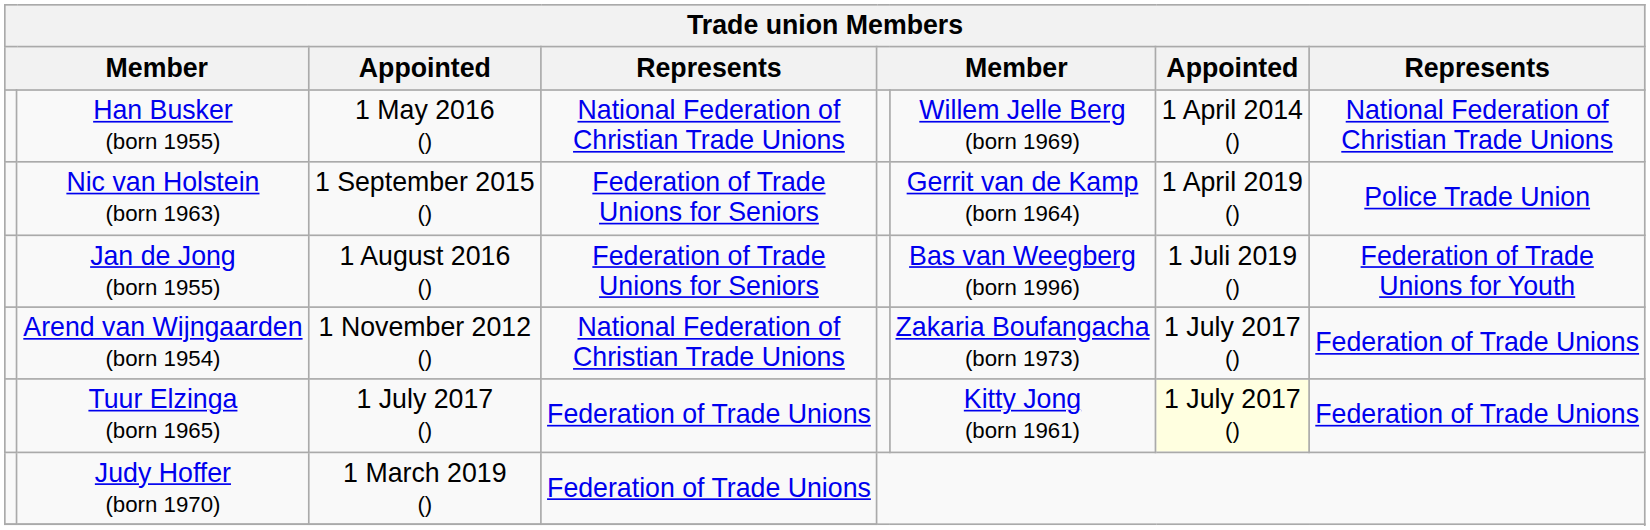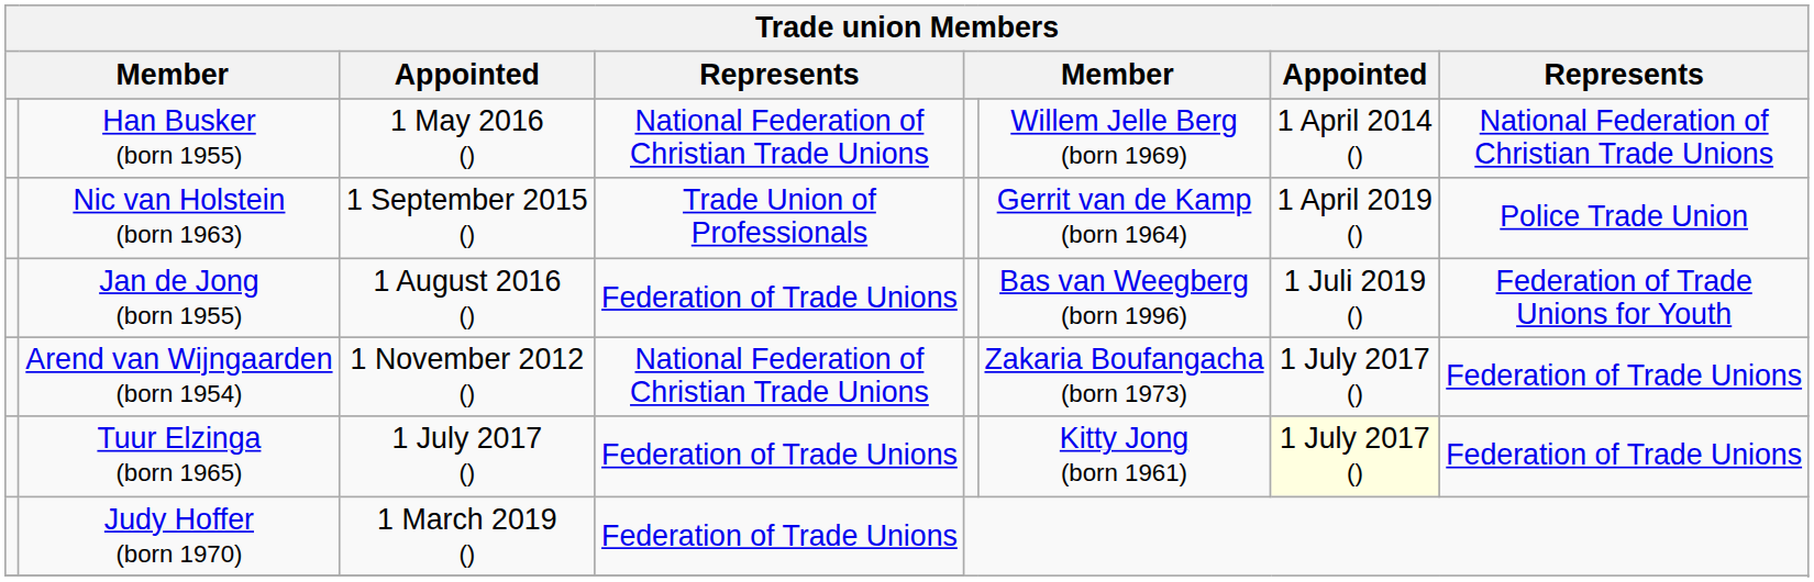Nic van Holstein (born 1963) | column 4: Federation of Trade Unions for Seniors -> Trade Union of Professionals
Jan de Jong (born 1955) | column 4: Federation of Trade Unions for Seniors -> Federation of Trade Unions
